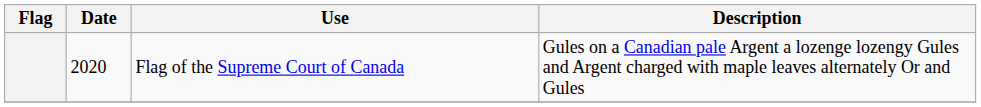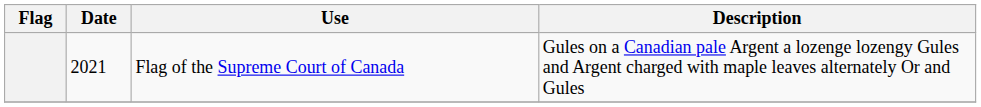Flag of the Supreme Court of Canada | Date: 2020 -> 2021
